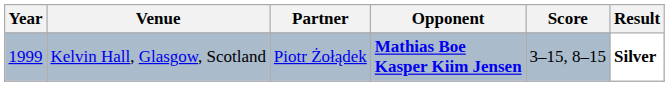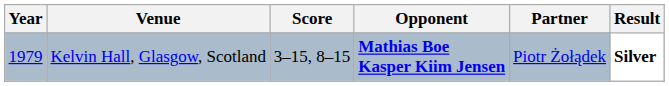columns swapped: Partner <-> Score
Kelvin Hall, Glasgow, Scotland | Year: 1999 -> 1979
